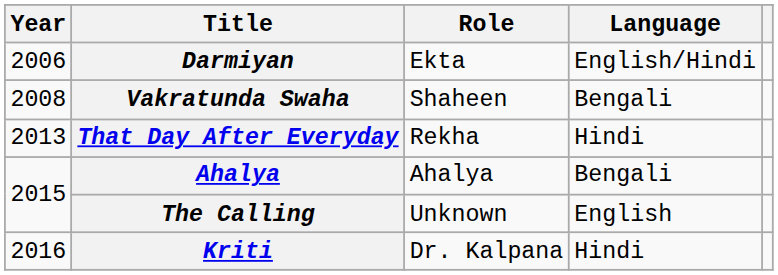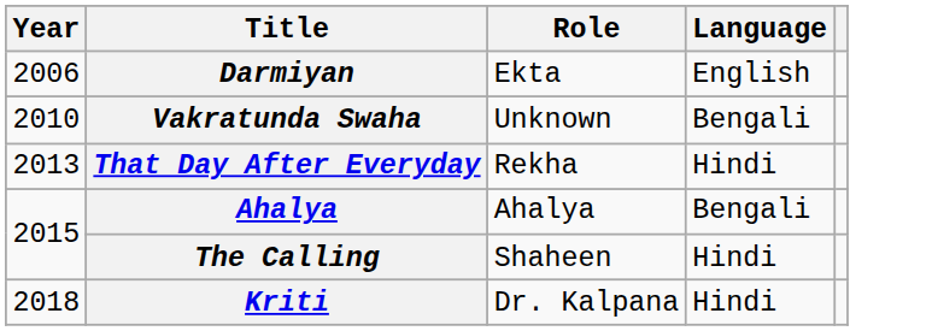Darmiyan | Language: English/Hindi -> English
Vakratunda Swaha | Year: 2008 -> 2010
Vakratunda Swaha | Role: Shaheen -> Unknown
The Calling | Role: Unknown -> Shaheen
The Calling | Language: English -> Hindi
Kriti | Year: 2016 -> 2018
